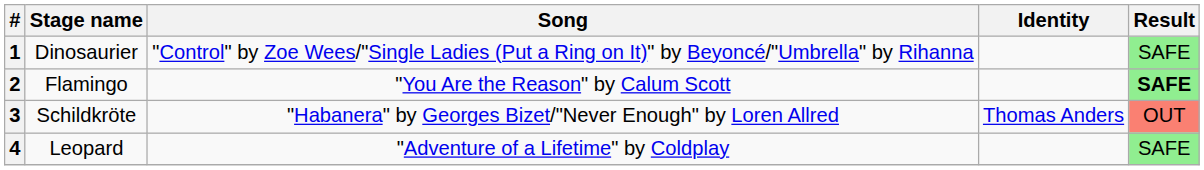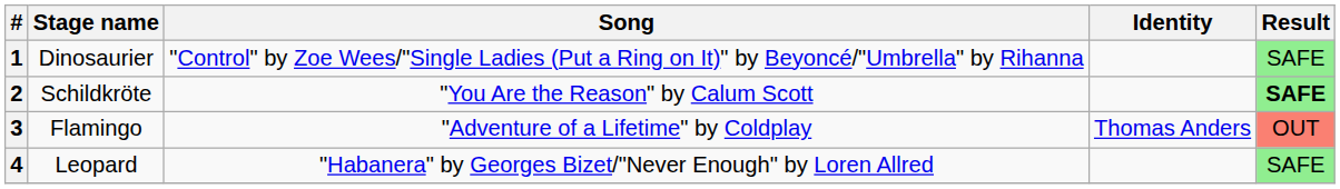2 | Stage name: Flamingo -> Schildkröte
3 | Stage name: Schildkröte -> Flamingo
3 | Song: "Habanera" by Georges Bizet/"Never Enough" by Loren Allred -> "Adventure of a Lifetime" by Coldplay
4 | Song: "Adventure of a Lifetime" by Coldplay -> "Habanera" by Georges Bizet/"Never Enough" by Loren Allred
